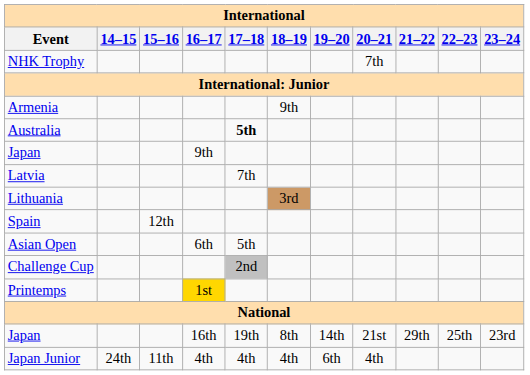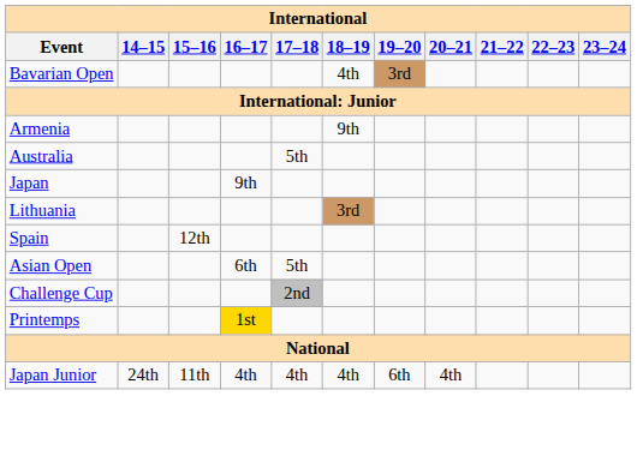- row: NHK Trophy | 7th
+ row: Bavarian Open | 4th | 3rd
Australia | 17–18: bold -> normal
- row: Latvia | 7th
- row: Japan | 16th | 19th | 8th | 14th | 21st | 29th | 25th | 23rd
